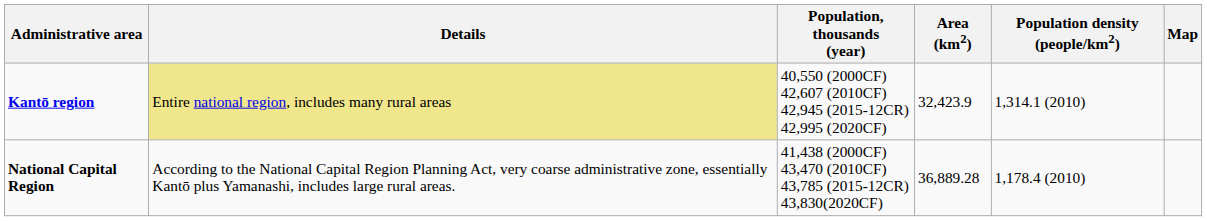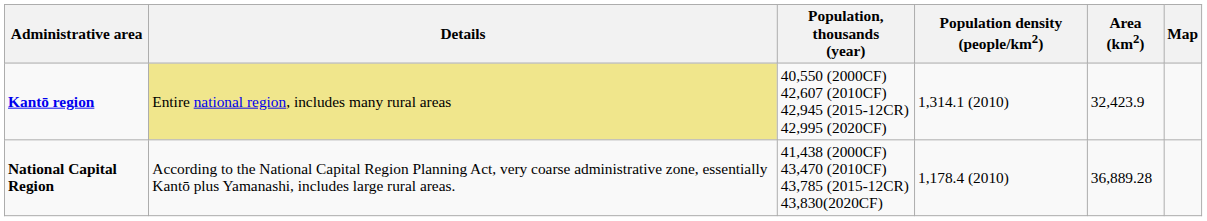columns swapped: Area (km2) <-> Population density (people/km2)
